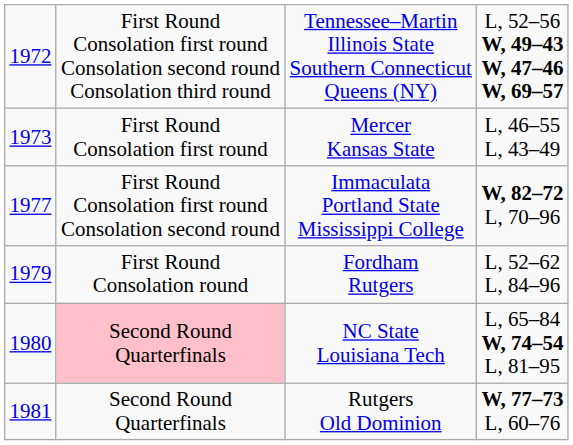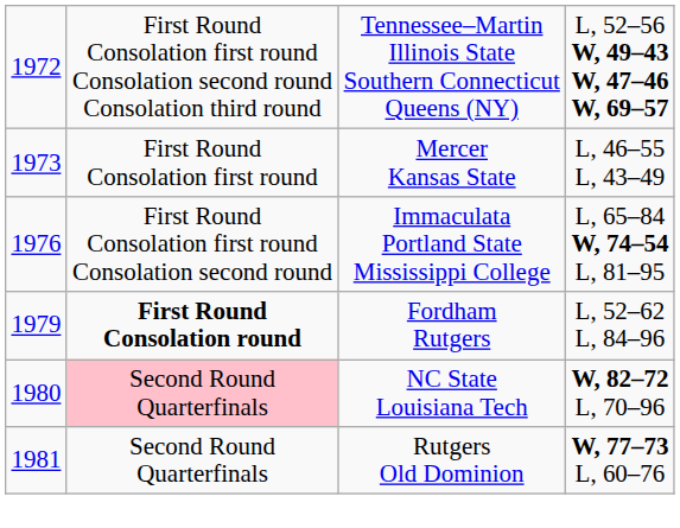Immaculata Portland State Mississippi College | column 1: 1977 -> 1976
Immaculata Portland State Mississippi College | column 4: W, 82–72 L, 70–96 -> L, 65–84 W, 74–54 L, 81–95
Fordham Rutgers | column 2: normal -> bold
NC State Louisiana Tech | column 4: L, 65–84 W, 74–54 L, 81–95 -> W, 82–72 L, 70–96
